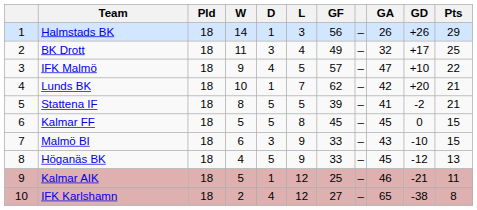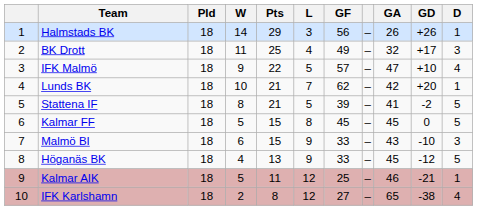columns swapped: D <-> Pts
